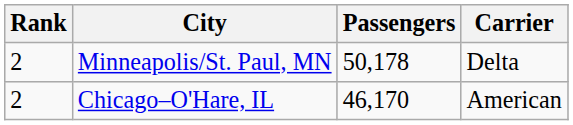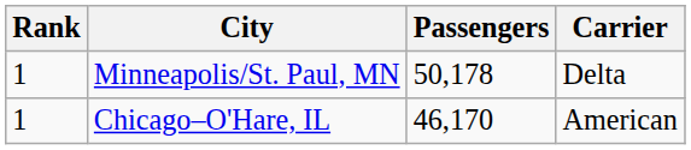Minneapolis/St. Paul, MN | Rank: 2 -> 1
Chicago–O'Hare, IL | Rank: 2 -> 1
